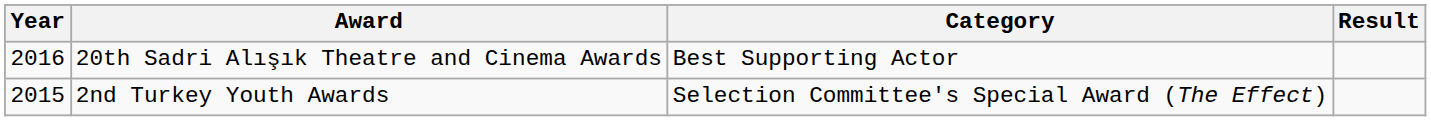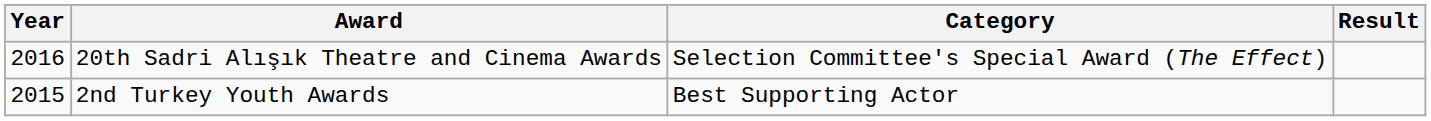20th Sadri Alışık Theatre and Cinema Awards | Category: Best Supporting Actor -> Selection Committee's Special Award (The Effect)
2nd Turkey Youth Awards | Category: Selection Committee's Special Award (The Effect) -> Best Supporting Actor
